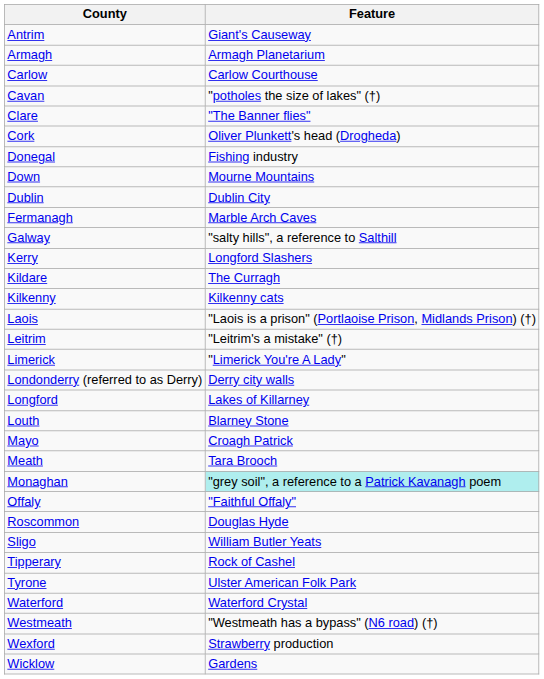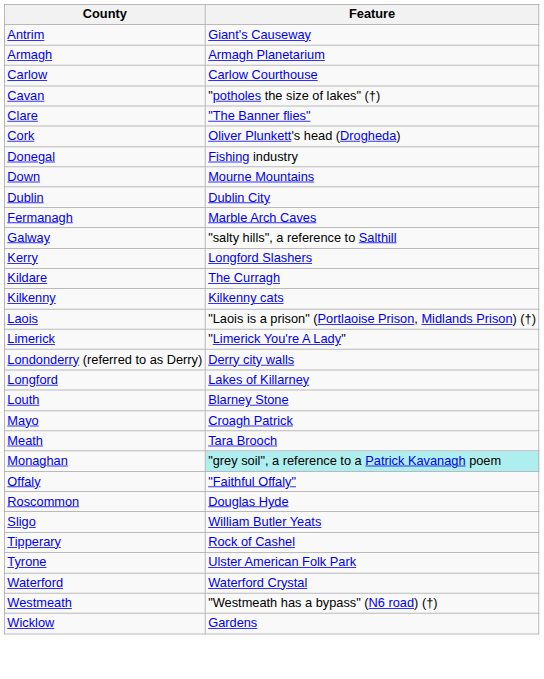- row: Leitrim | "Leitrim's a mistake" (†)
- row: Wexford | Strawberry production
